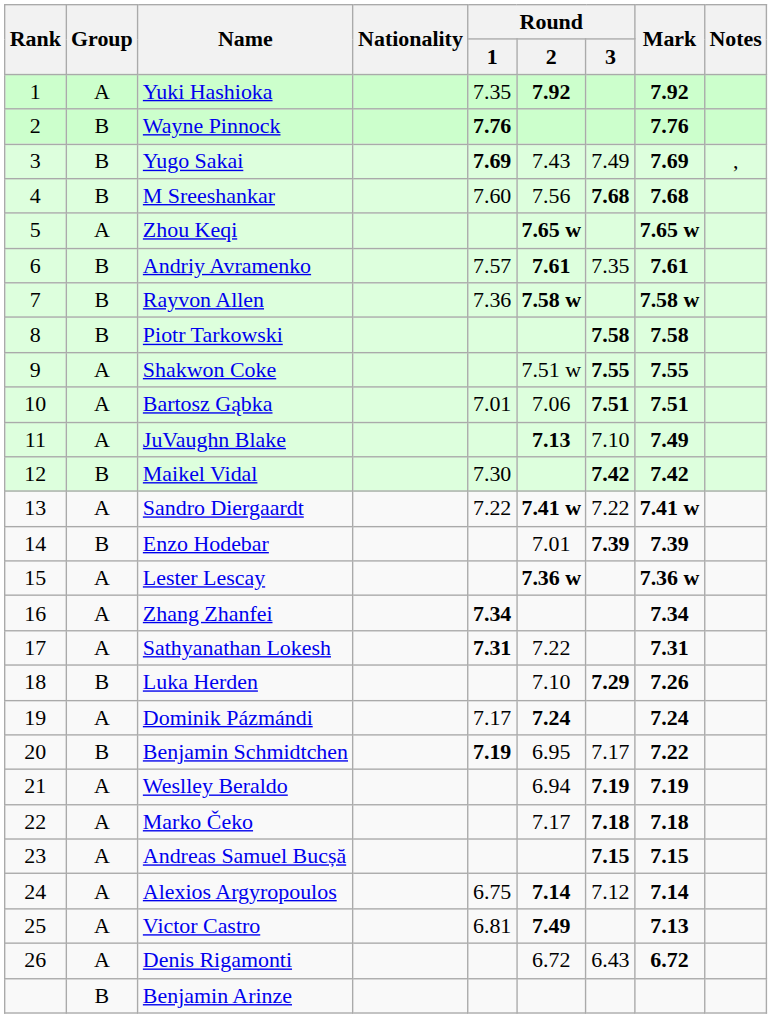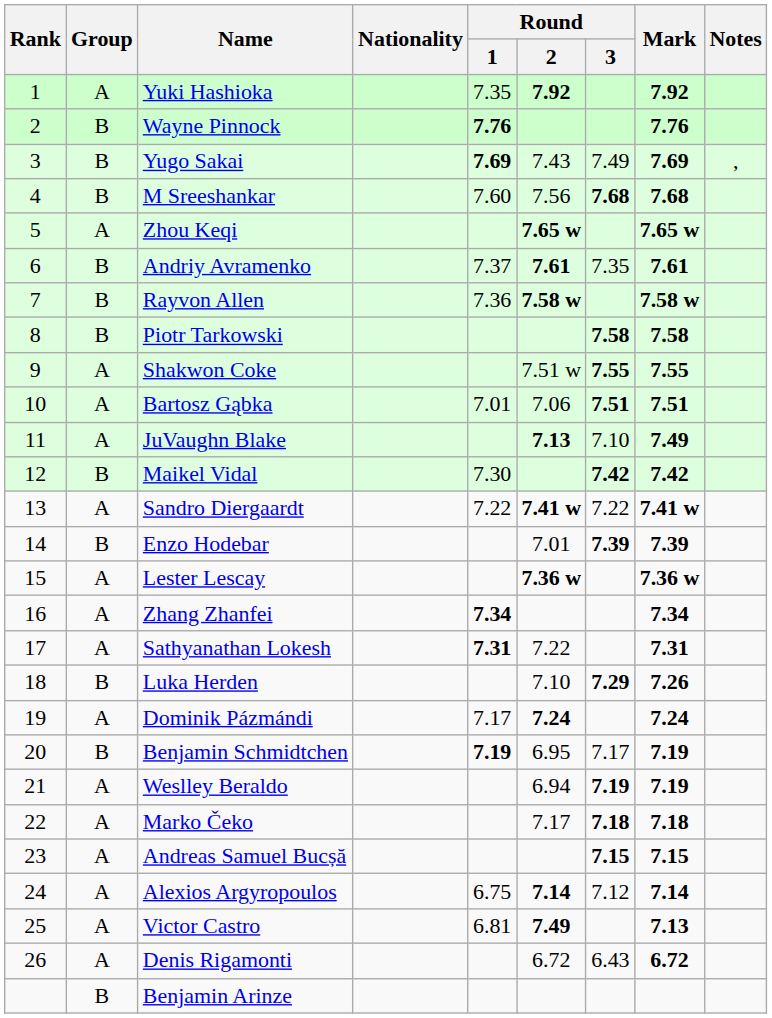Andriy Avramenko | Round / 1: 7.57 -> 7.37
Benjamin Schmidtchen | Mark: 7.22 -> 7.19
